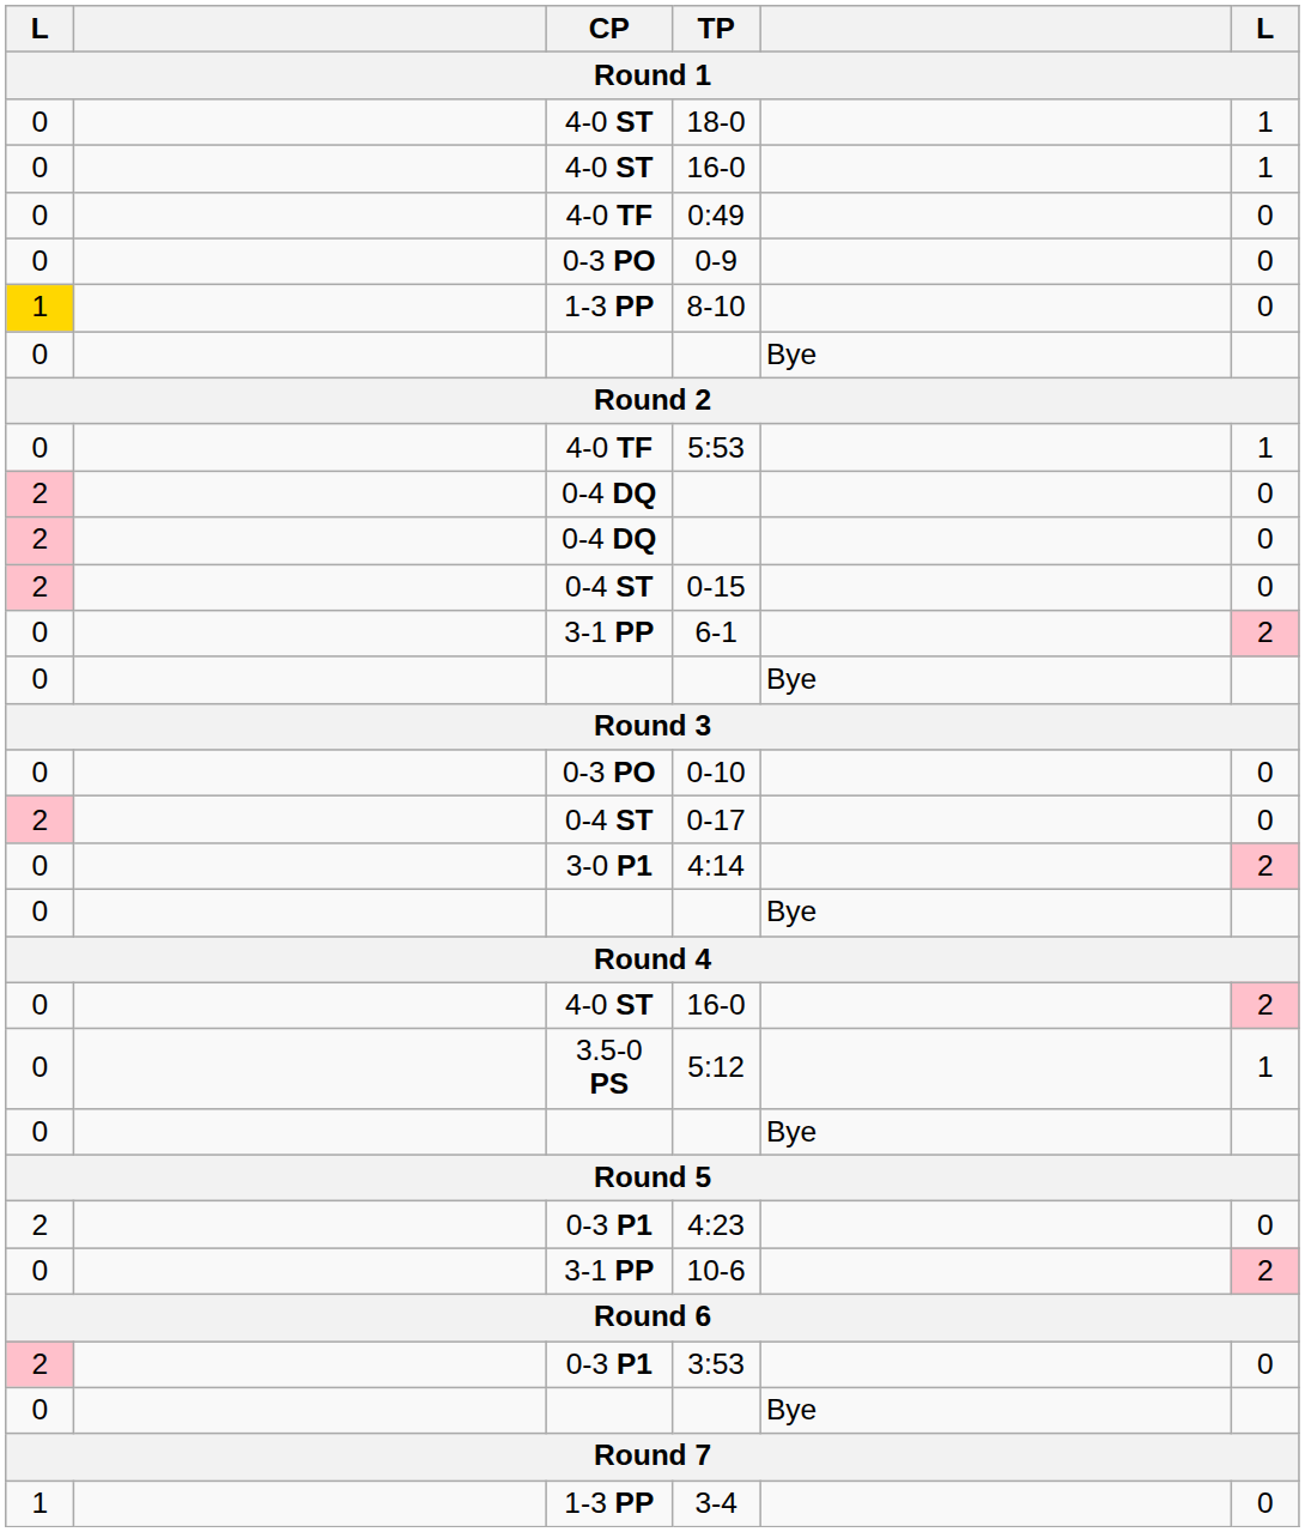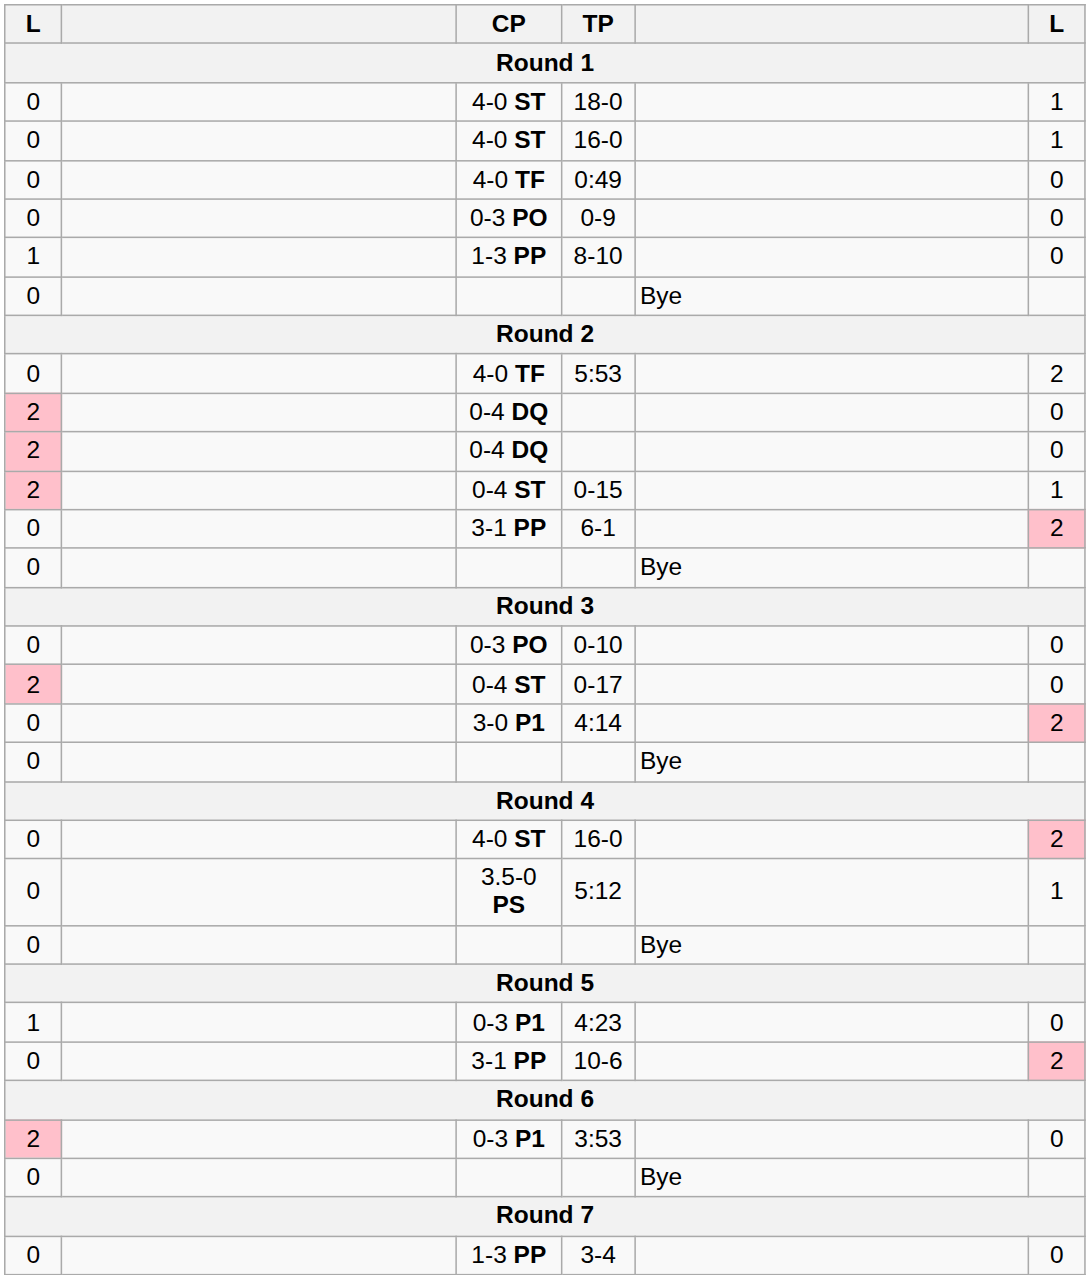8-10 | column 1: gold background -> no background
5:53 | column 6: 1 -> 2
0-15 | column 6: 0 -> 1
4:23 | column 1: 2 -> 1
3-4 | column 1: 1 -> 0
